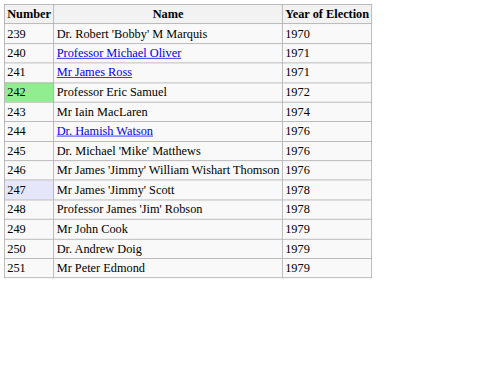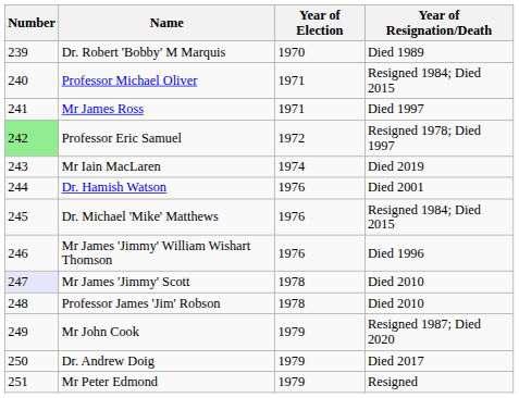+ column: Year of Resignation/Death | Died 1989 | Resigned 1984; Died 2015 | Died 1997 | Resigned 1978; Died 1997 | Died 2019 | Died 2001 | Resigned 1984; Died 2015 | Died 1996 | Died 2010 | Died 2010 | Resigned 1987; Died 2020 | Died 2017 | Resigned
